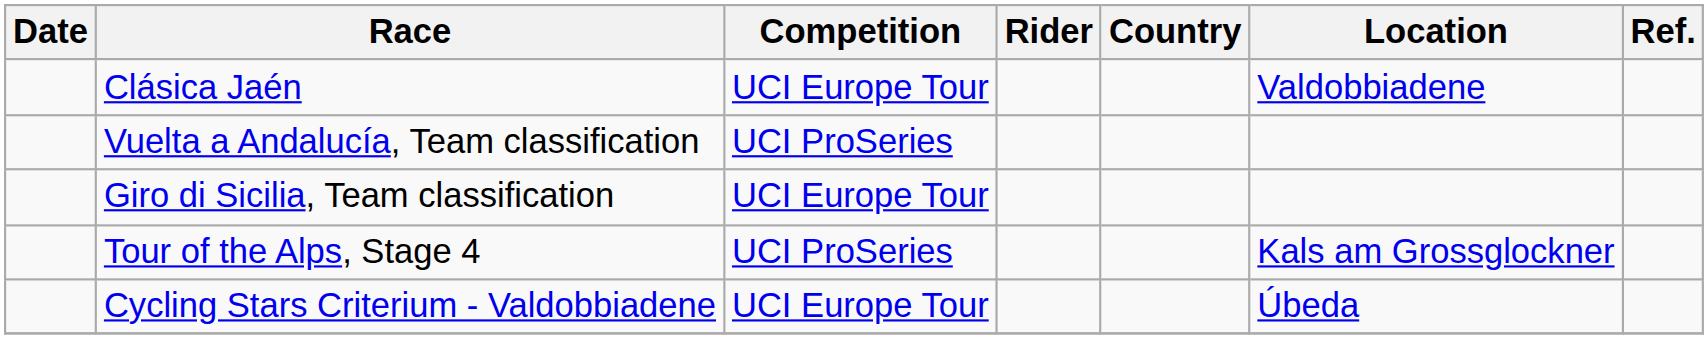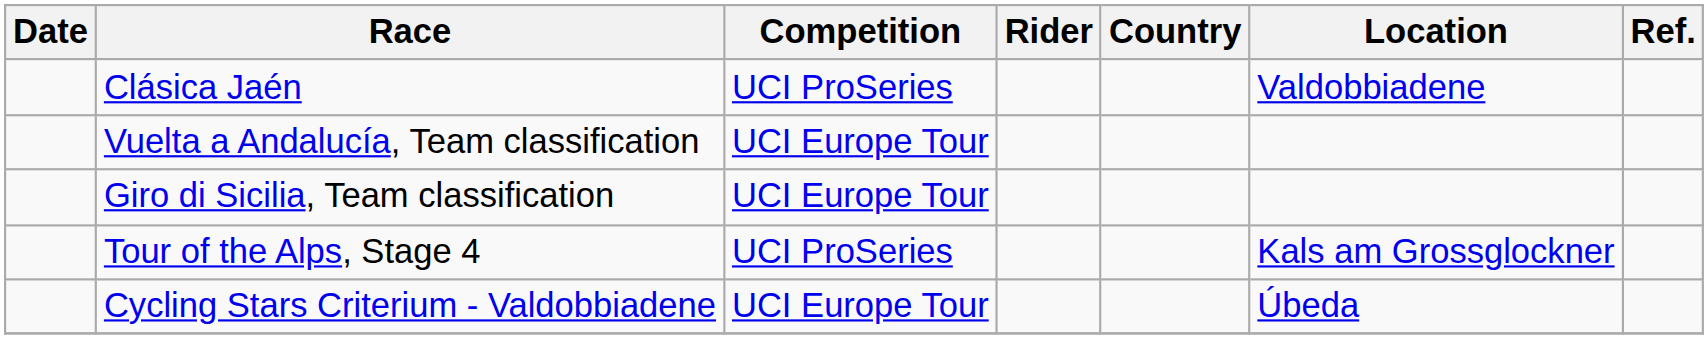Clásica Jaén | Competition: UCI Europe Tour -> UCI ProSeries
Vuelta a Andalucía, Team classification | Competition: UCI ProSeries -> UCI Europe Tour
